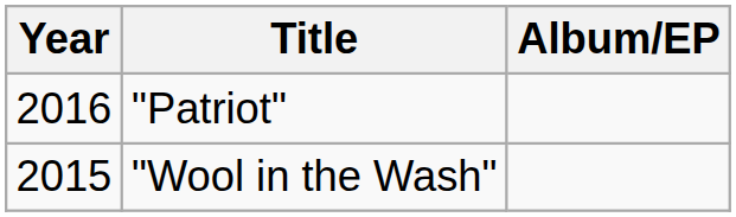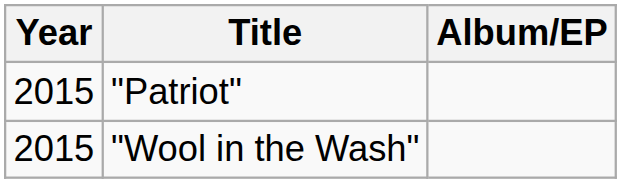"Patriot" | Year: 2016 -> 2015
